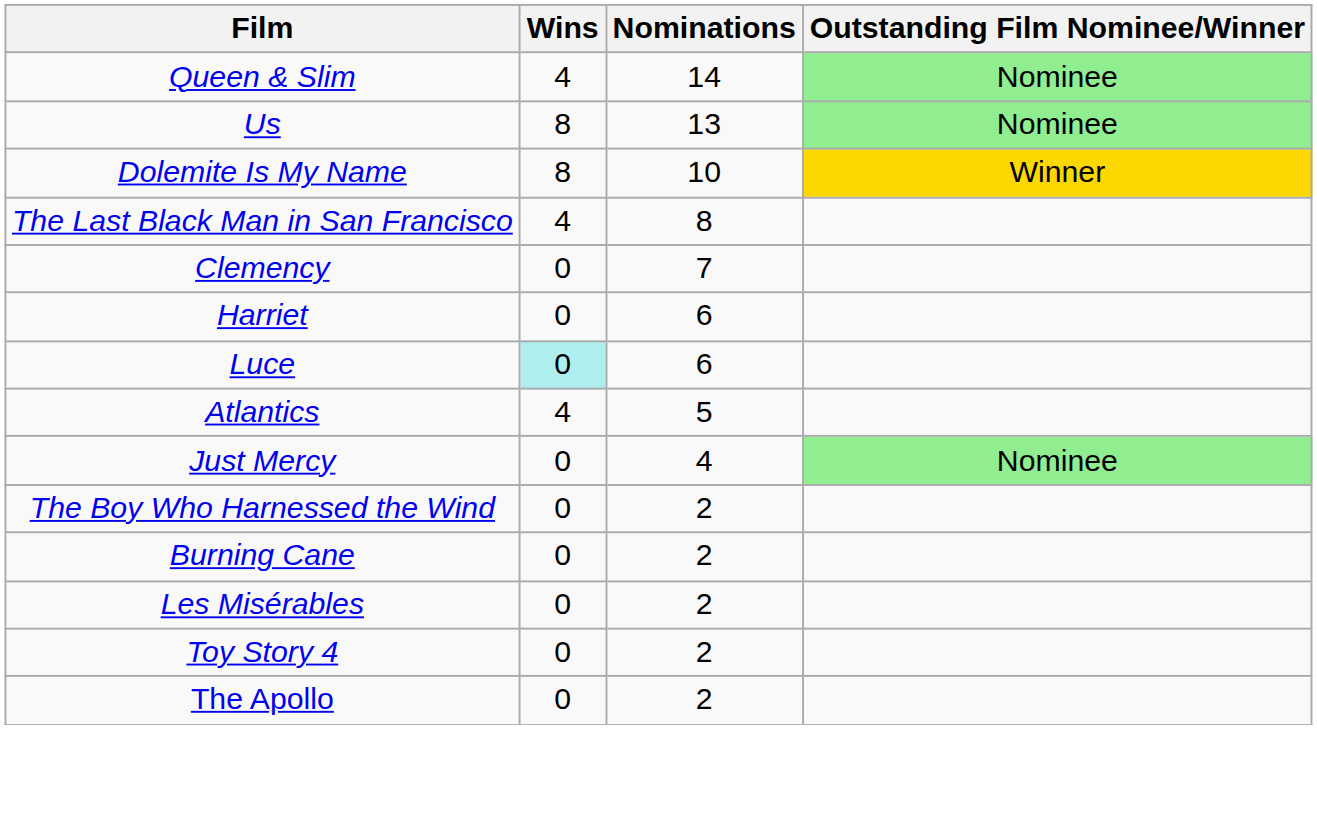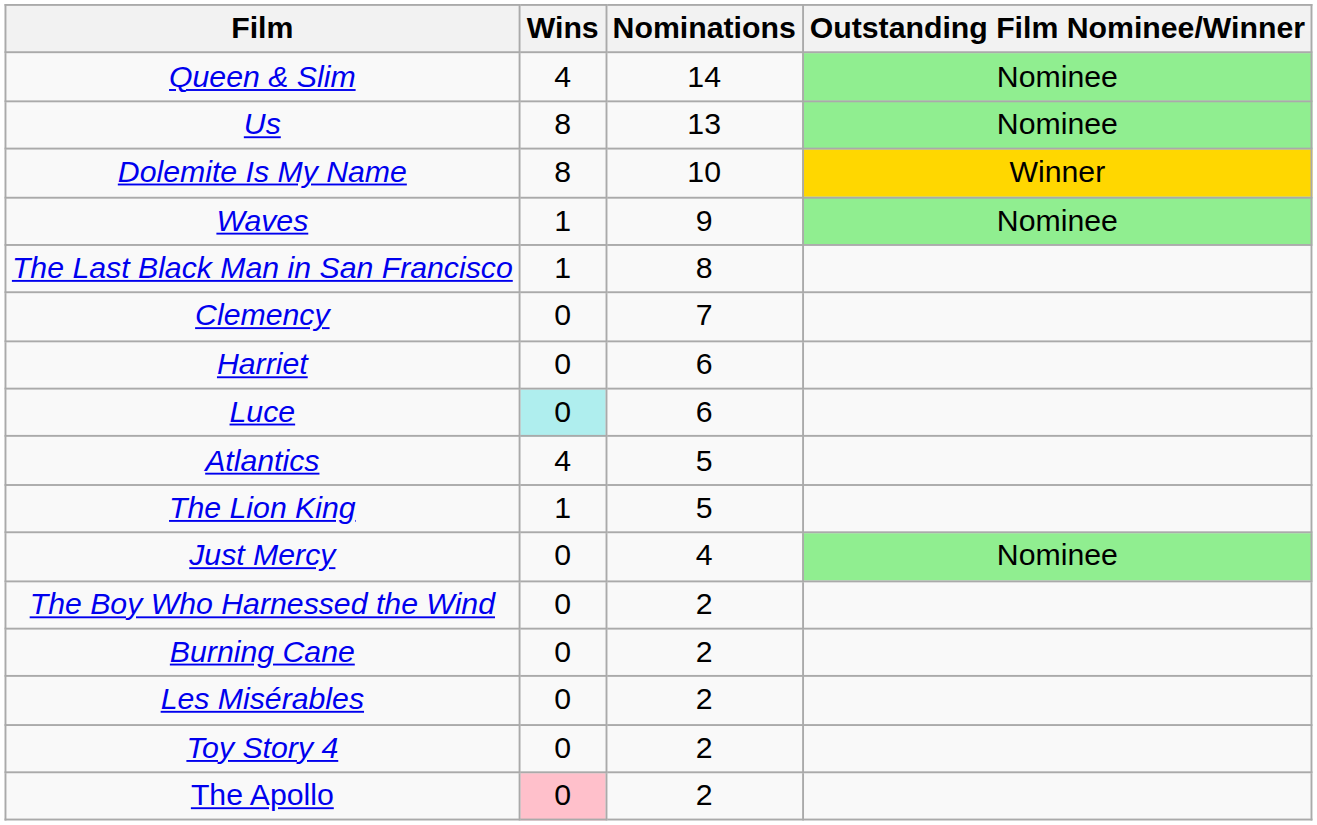+ row: Waves | 1 | 9 | Nominee
The Last Black Man in San Francisco | Wins: 4 -> 1
+ row: The Lion King | 1 | 5
The Apollo | Wins: no background -> pink background
